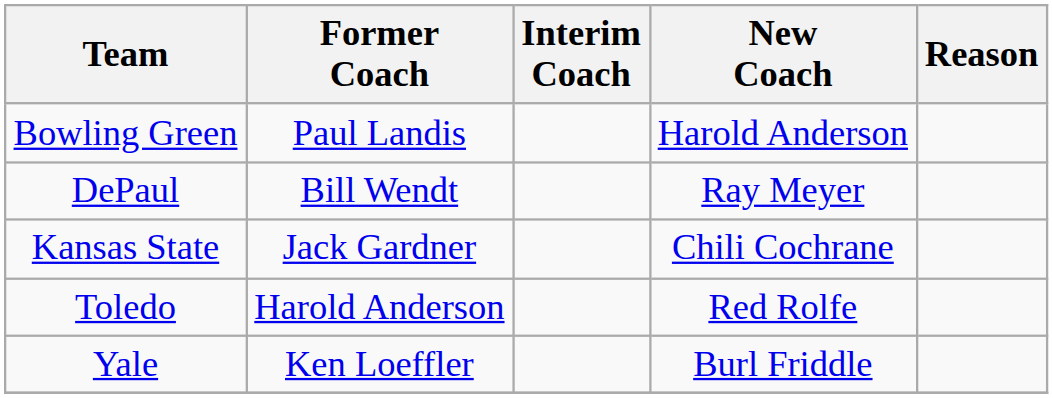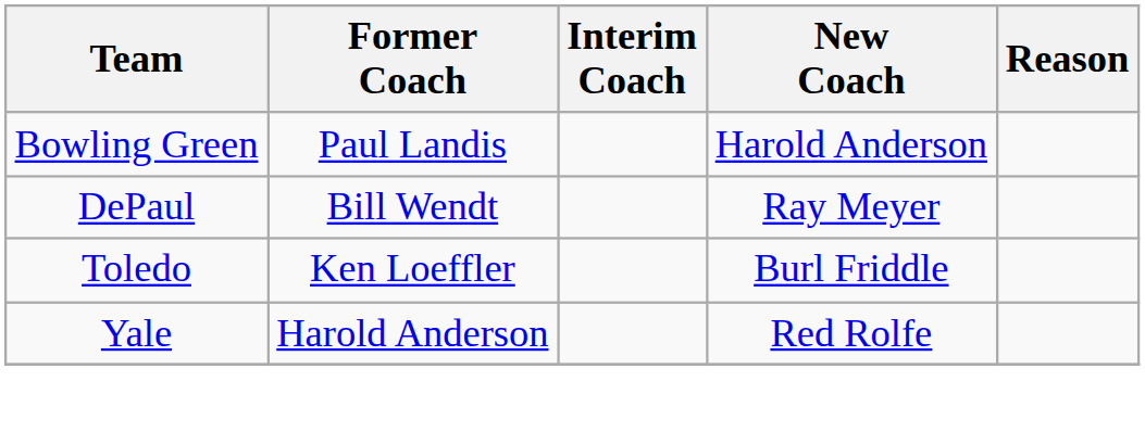- row: Kansas State | Jack Gardner | Chili Cochrane
Toledo | Former Coach: Harold Anderson -> Ken Loeffler
Toledo | New Coach: Red Rolfe -> Burl Friddle
Yale | Former Coach: Ken Loeffler -> Harold Anderson
Yale | New Coach: Burl Friddle -> Red Rolfe
